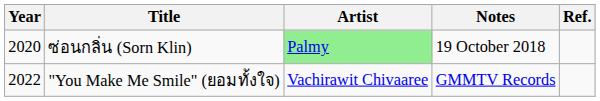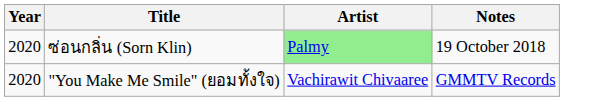- column: Ref.
"You Make Me Smile" (ยอมทั้งใจ) | Year: 2022 -> 2020
